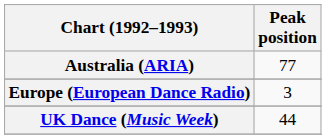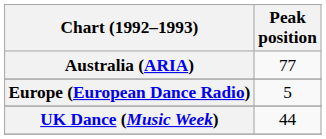Europe (European Dance Radio) | Peak position: 3 -> 5
